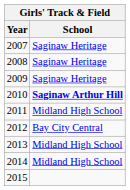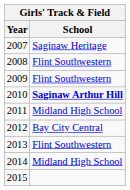2008 | School: Saginaw Heritage -> Flint Southwestern
2009 | School: Saginaw Heritage -> Flint Southwestern
2013 | School: Midland High School -> Flint Southwestern
